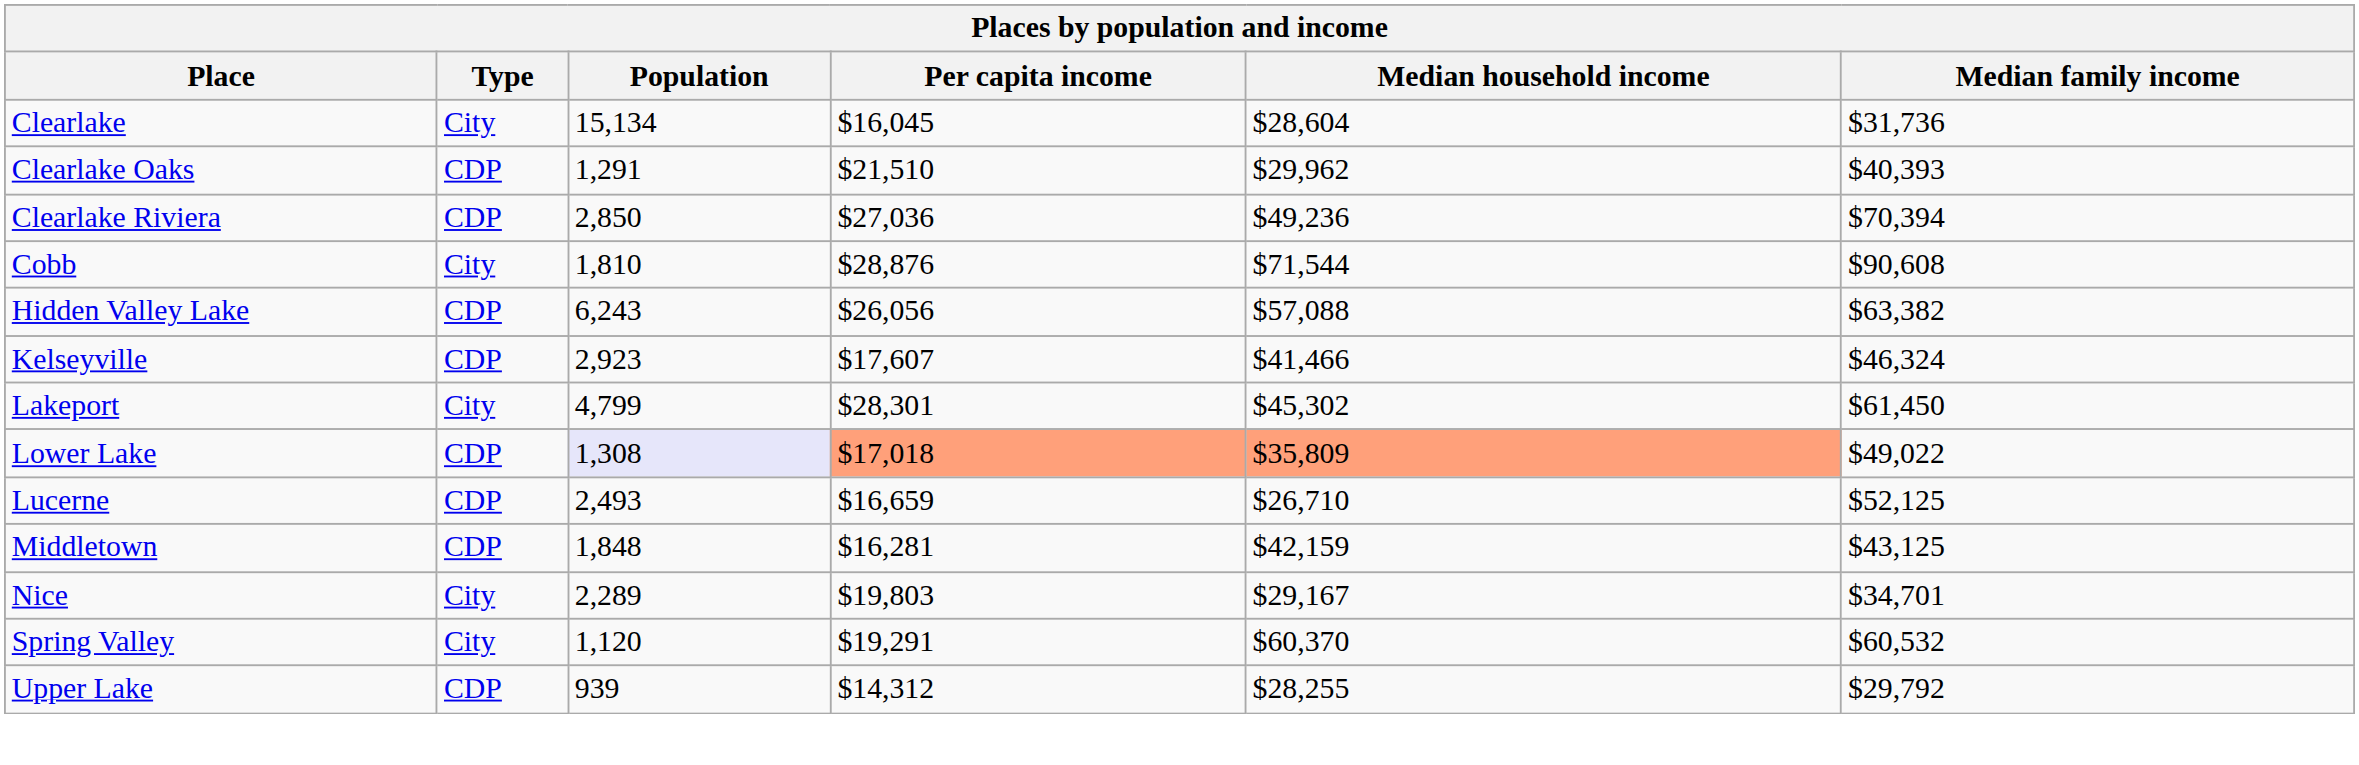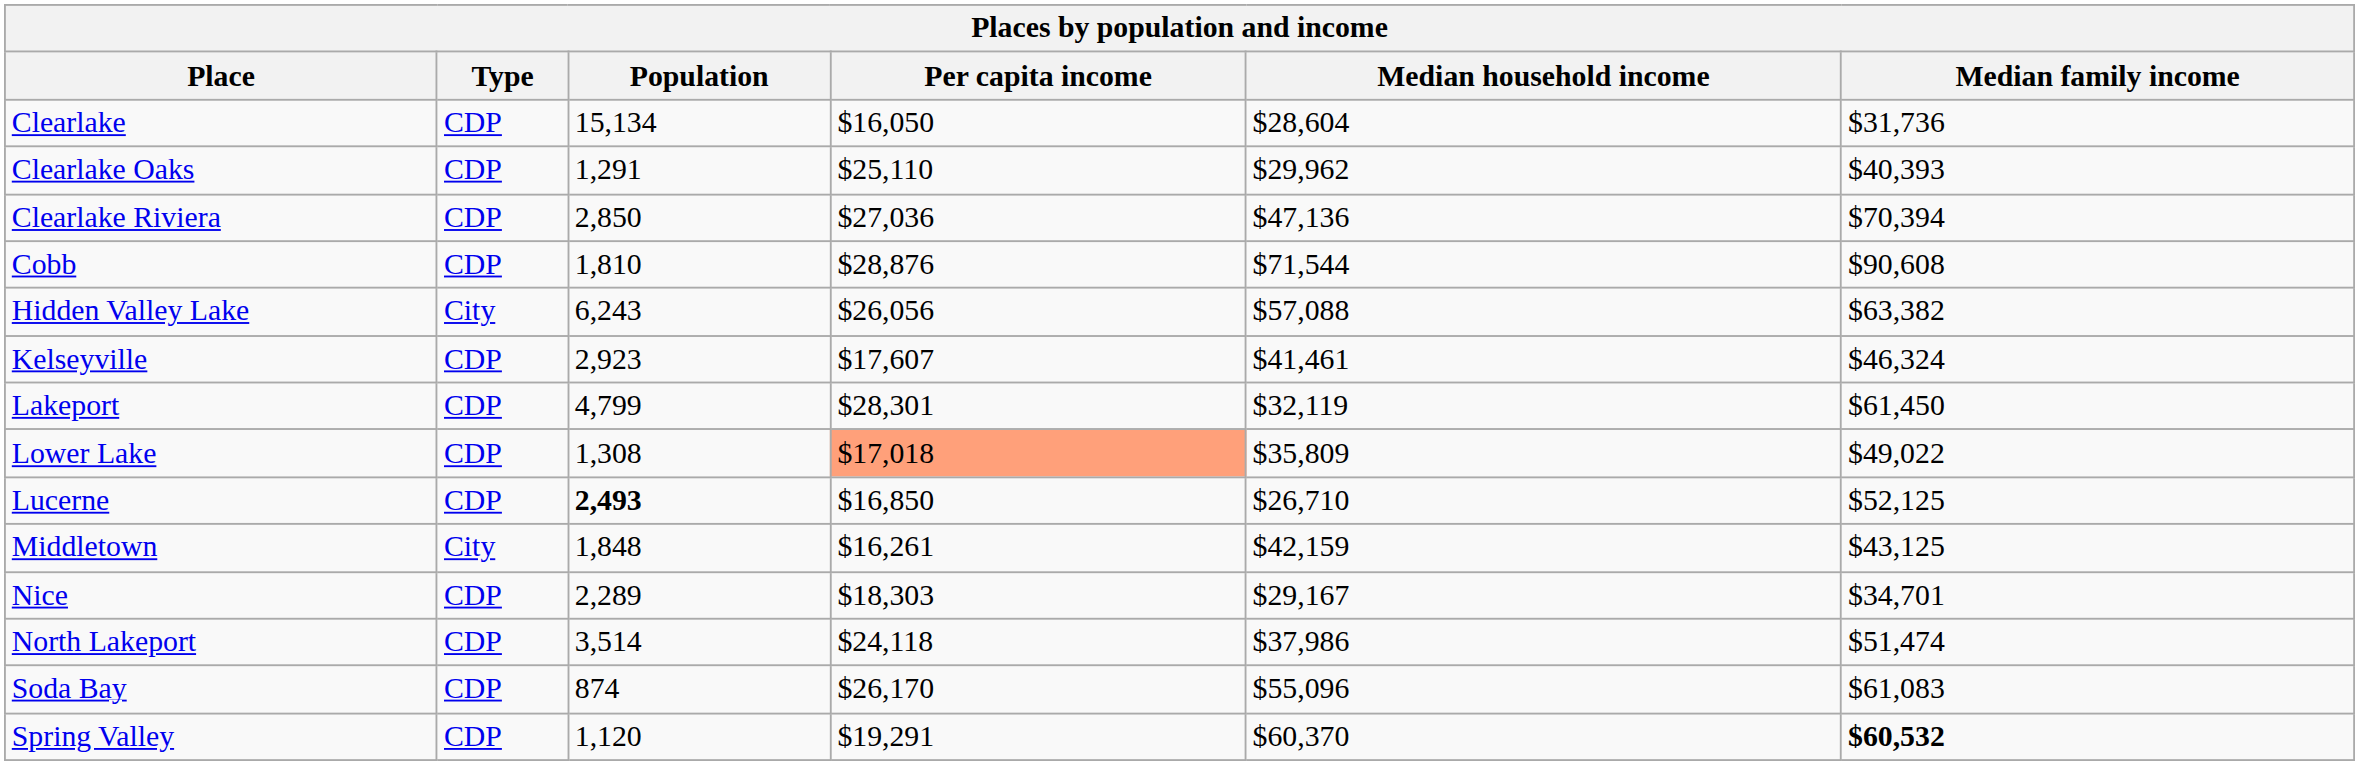Clearlake | Type: City -> CDP
Clearlake | Per capita income: $16,045 -> $16,050
Clearlake Oaks | Per capita income: $21,510 -> $25,110
Clearlake Riviera | Median household income: $49,236 -> $47,136
Cobb | Type: City -> CDP
Hidden Valley Lake | Type: CDP -> City
Kelseyville | Median household income: $41,466 -> $41,461
Lakeport | Type: City -> CDP
Lakeport | Median household income: $45,302 -> $32,119
Lower Lake | Population: lavender background -> no background
Lower Lake | Median household income: lightsalmon background -> no background
Lucerne | Population: normal -> bold
Lucerne | Per capita income: $16,659 -> $16,850
Middletown | Type: CDP -> City
Middletown | Per capita income: $16,281 -> $16,261
Nice | Type: City -> CDP
Nice | Per capita income: $19,803 -> $18,303
+ row: North Lakeport | CDP | 3,514 | $24,118 | $37,986 | $51,474
+ row: Soda Bay | CDP | 874 | $26,170 | $55,096 | $61,083
Spring Valley | Type: City -> CDP
Spring Valley | Median family income: normal -> bold
- row: Upper Lake | CDP | 939 | $14,312 | $28,255 | $29,792
